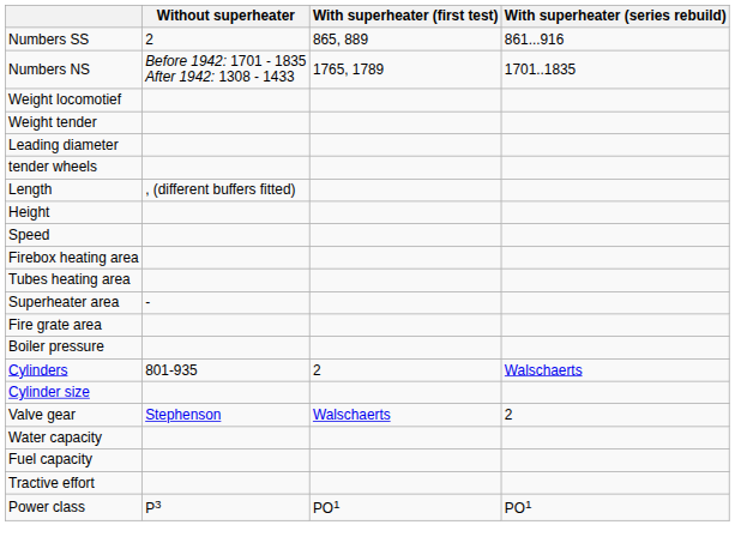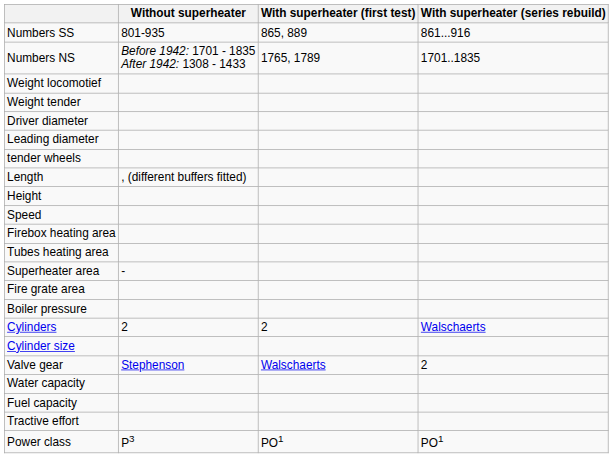Numbers SS | Without superheater: 2 -> 801-935
+ row: Driver diameter
Cylinders | Without superheater: 801-935 -> 2
